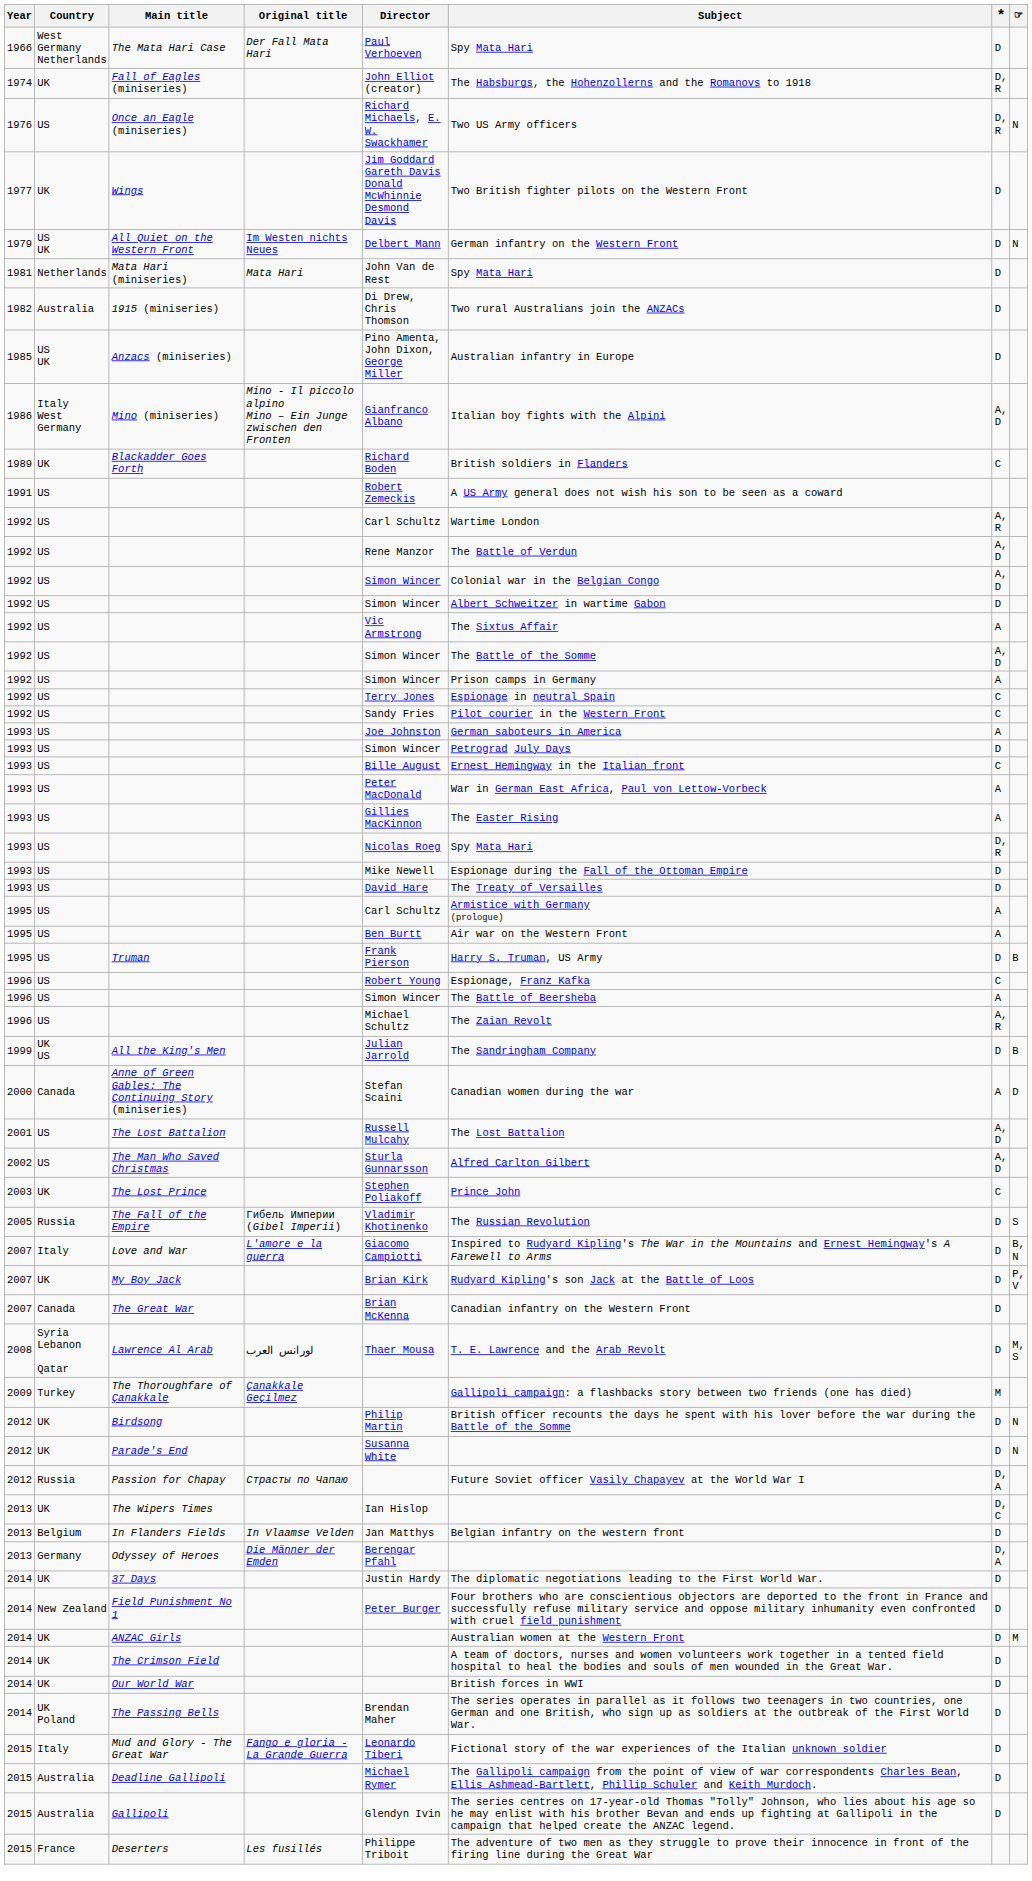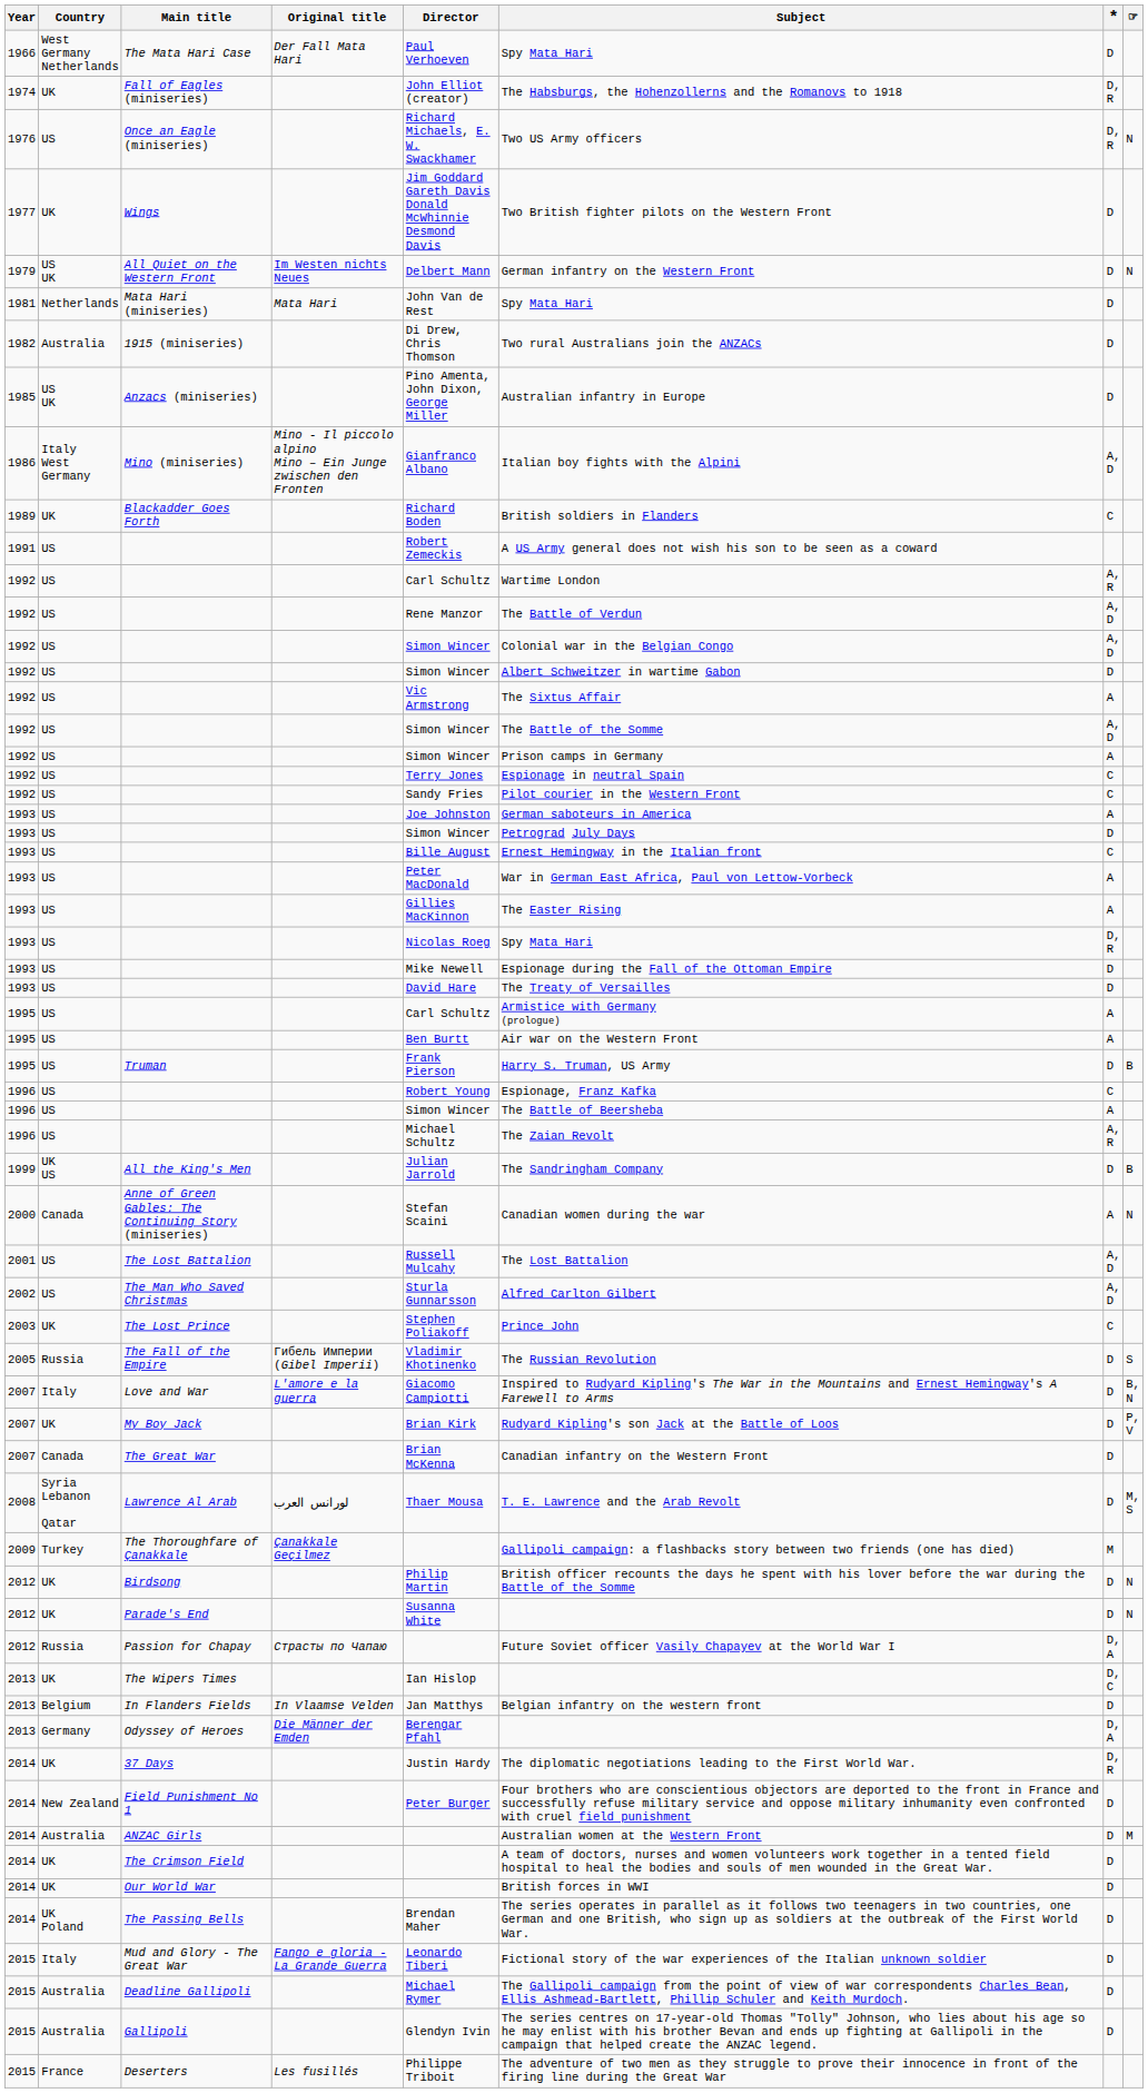Anne of Green Gables: The Continuing Story (miniseries) | ☞: D -> N
37 Days | *: D -> D, R
ANZAC Girls | Country: UK -> Australia
